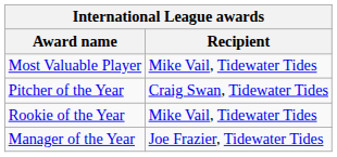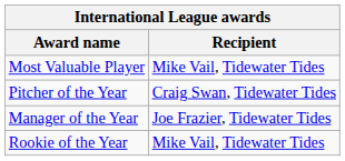rows swapped: Rookie of the Year <-> Manager of the Year
